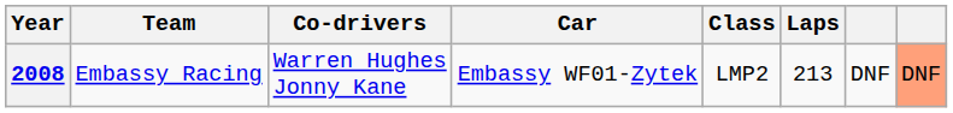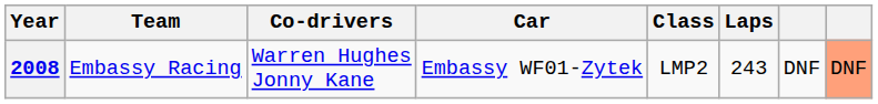2008 | Laps: 213 -> 243
